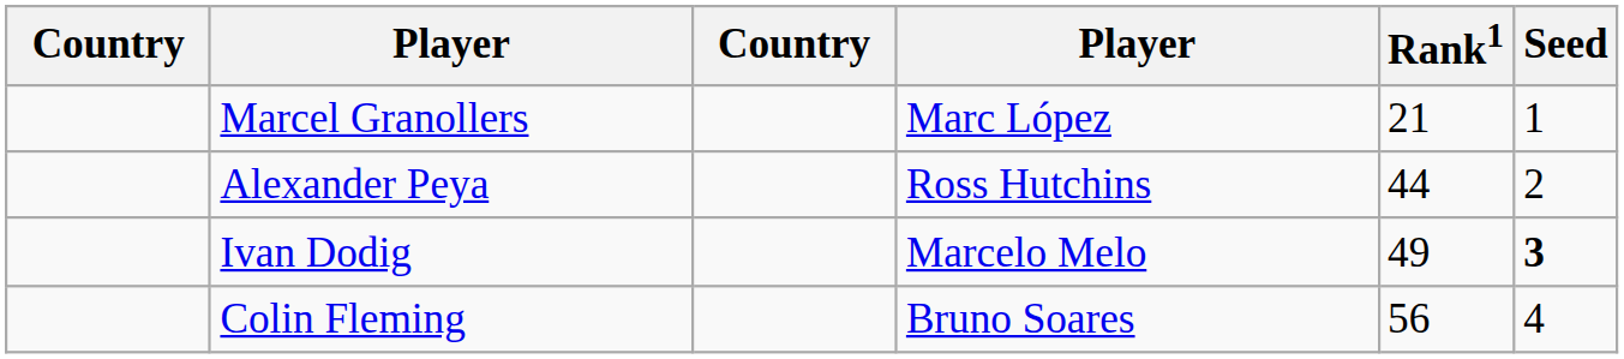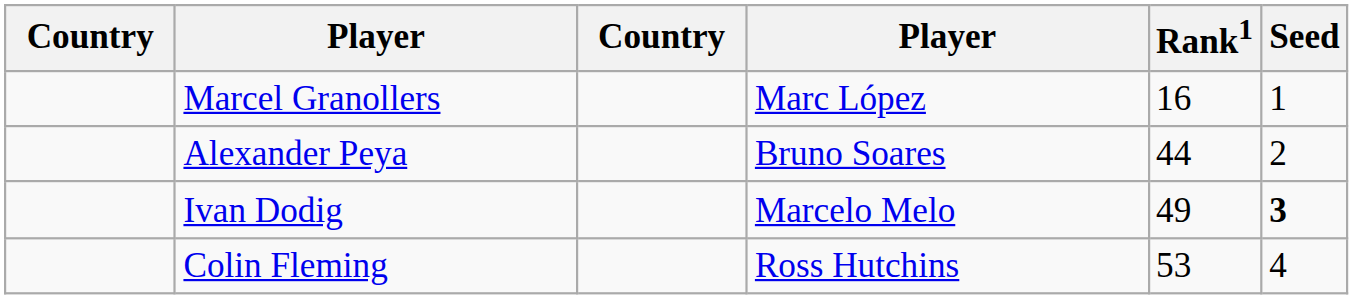Marcel Granollers | Rank1: 21 -> 16
Alexander Peya | column 4: Ross Hutchins -> Bruno Soares
Colin Fleming | column 4: Bruno Soares -> Ross Hutchins
Colin Fleming | Rank1: 56 -> 53
